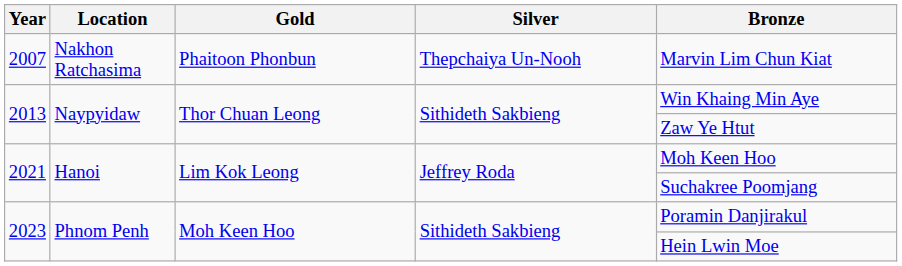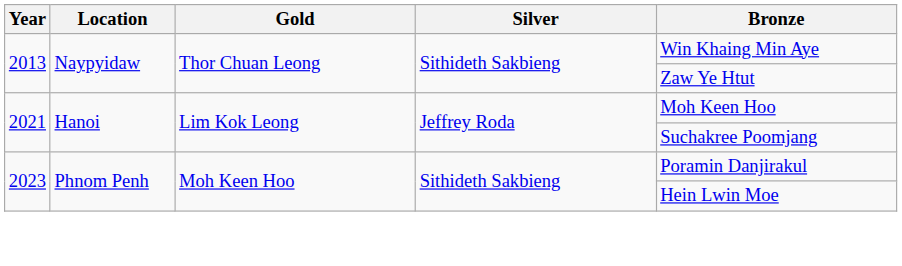- row: 2007 | Nakhon Ratchasima | Phaitoon Phonbun | Thepchaiya Un-Nooh | Marvin Lim Chun Kiat
